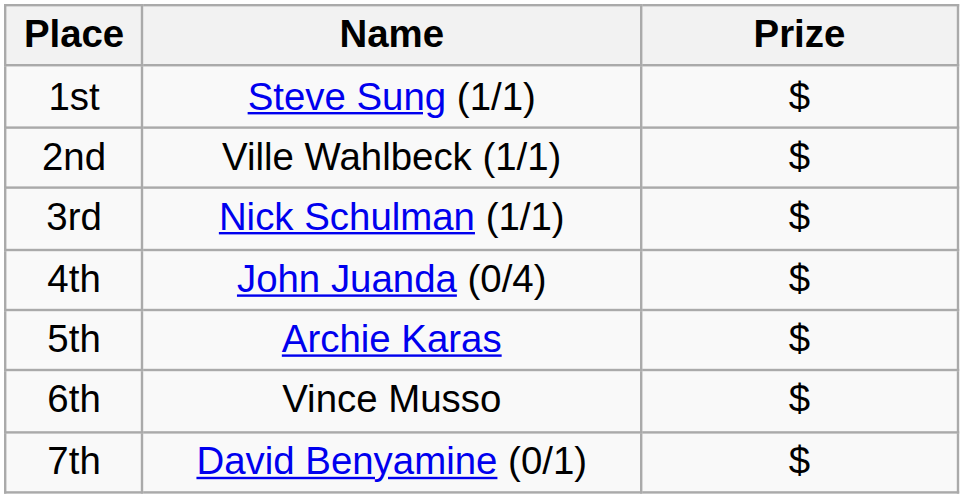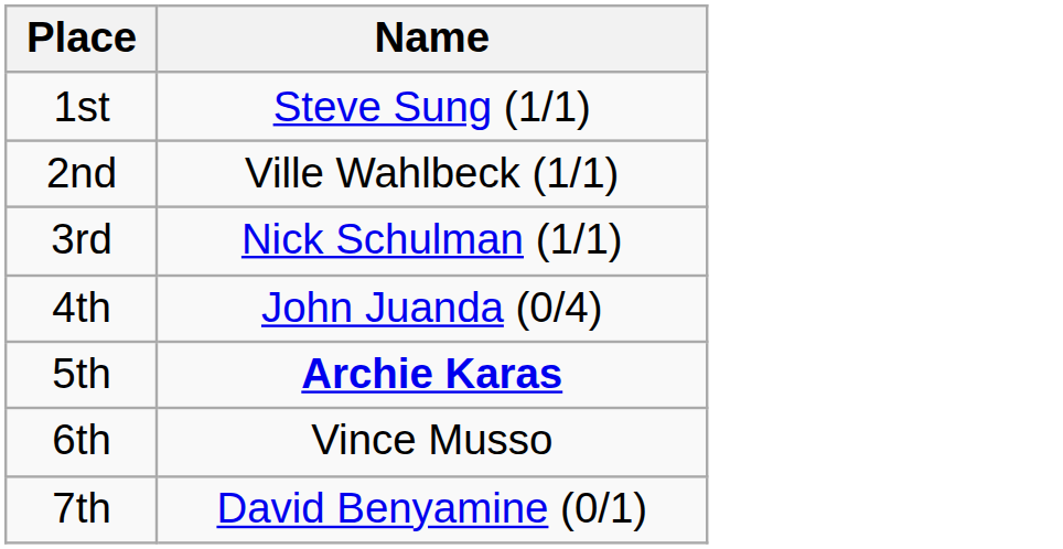- column: Prize | $ | $ | $ | $ | $ | $ | $
5th | Name: normal -> bold
